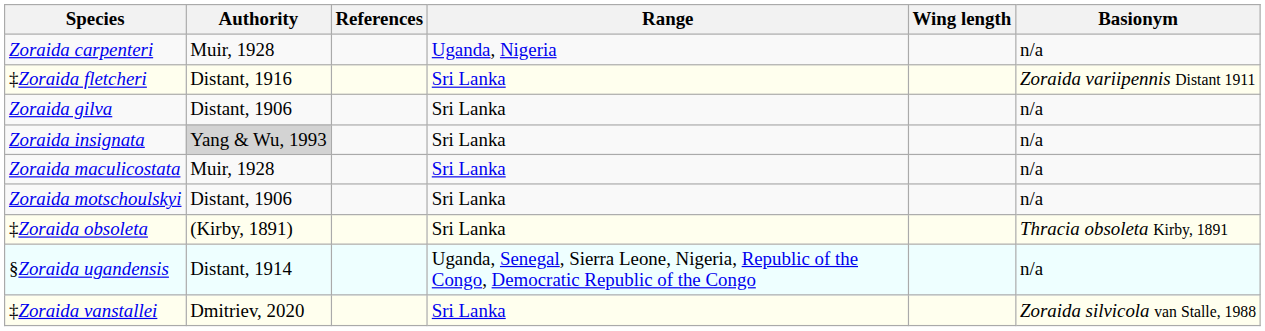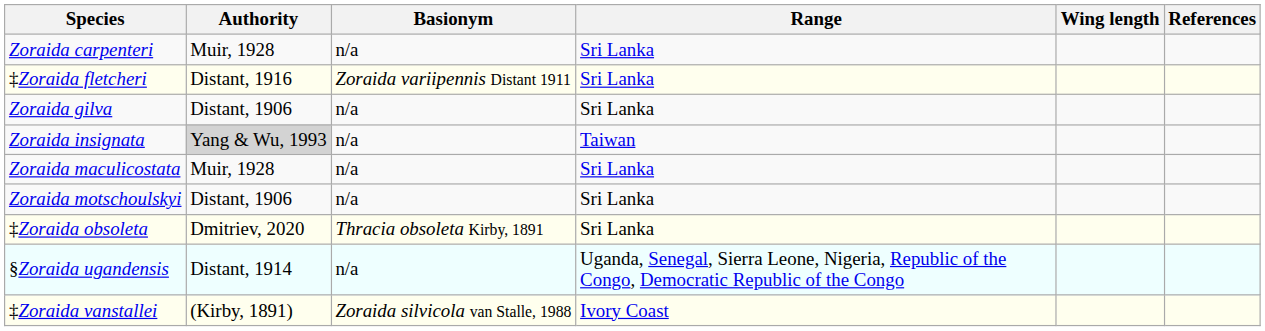columns swapped: Basionym <-> References
Zoraida carpenteri | Range: Uganda, Nigeria -> Sri Lanka
Zoraida insignata | Range: Sri Lanka -> Taiwan
‡Zoraida obsoleta | Authority: (Kirby, 1891) -> Dmitriev, 2020
‡Zoraida vanstallei | Authority: Dmitriev, 2020 -> (Kirby, 1891)
‡Zoraida vanstallei | Range: Sri Lanka -> Ivory Coast
